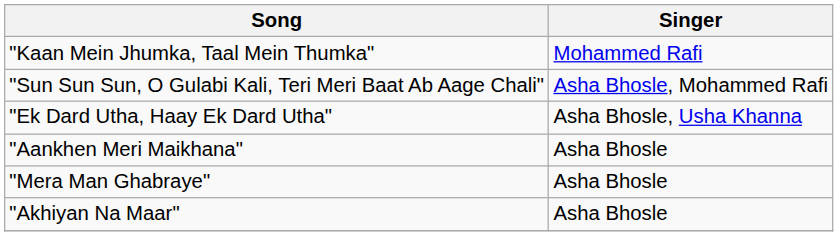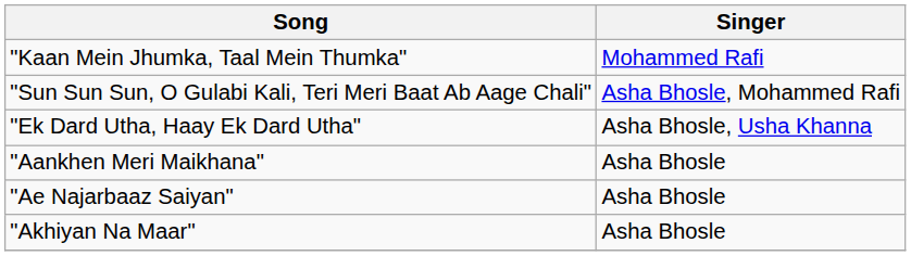+ row: "Ae Najarbaaz Saiyan" | Asha Bhosle
- row: "Mera Man Ghabraye" | Asha Bhosle
